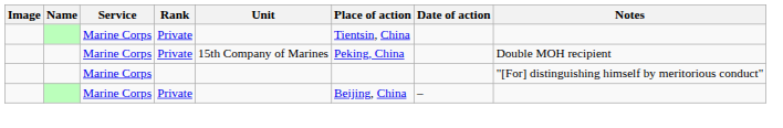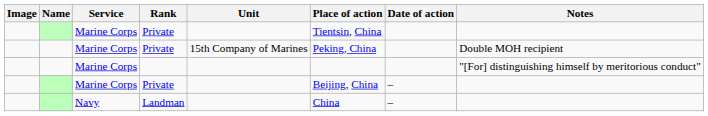+ row: Navy | Landman | China | –
